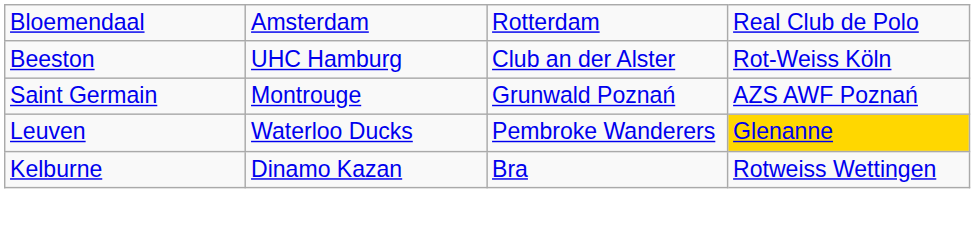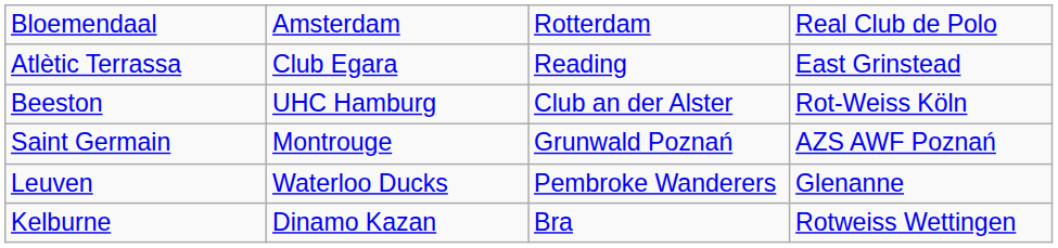+ row: Atlètic Terrassa | Club Egara | Reading | East Grinstead
Leuven | column 4: gold background -> no background
